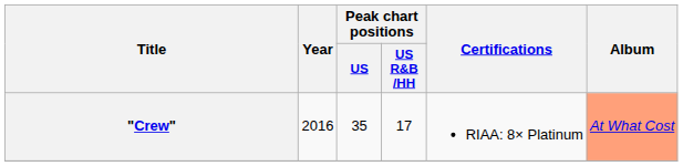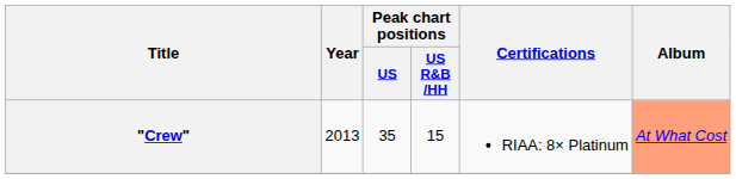"Crew" | Year: 2016 -> 2013
"Crew" | Peak chart positions / US R&B /HH: 17 -> 15
